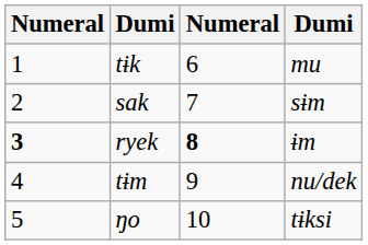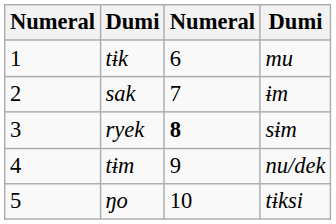sak | column 4: sɨm -> ɨm
ryek | column 1: bold -> normal
ryek | column 4: ɨm -> sɨm
